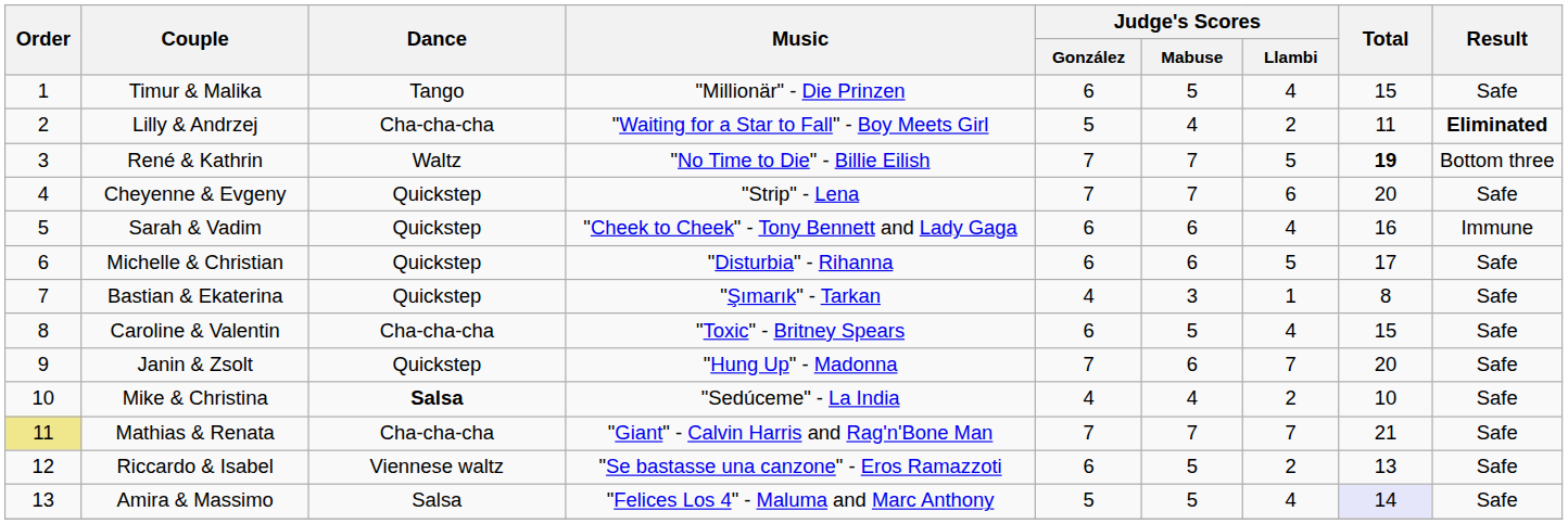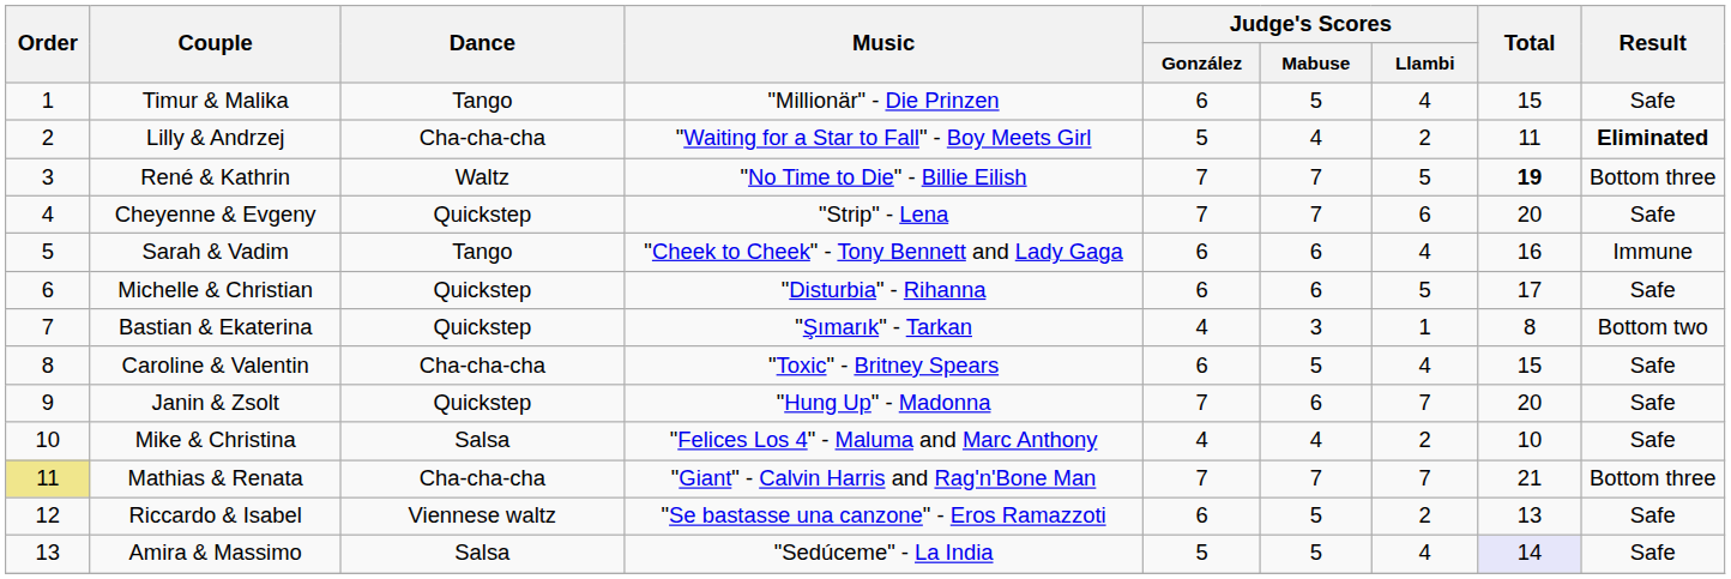Sarah & Vadim | Dance: Quickstep -> Tango
Bastian & Ekaterina | Result: Safe -> Bottom two
Mike & Christina | Dance: bold -> normal
Mike & Christina | Music: "Sedúceme" - La India -> "Felices Los 4" - Maluma and Marc Anthony
Mathias & Renata | Result: Safe -> Bottom three
Amira & Massimo | Music: "Felices Los 4" - Maluma and Marc Anthony -> "Sedúceme" - La India
